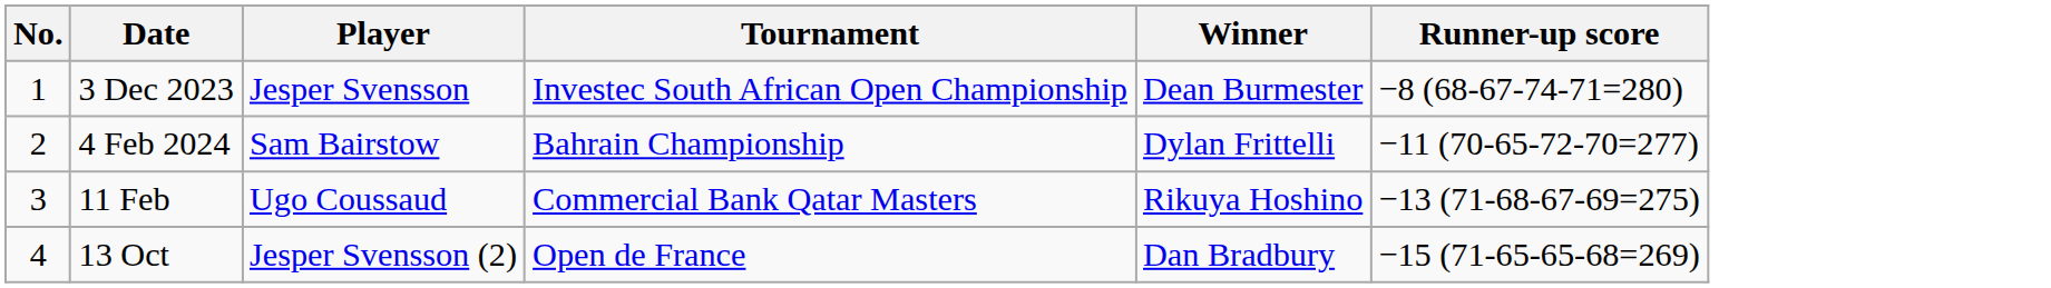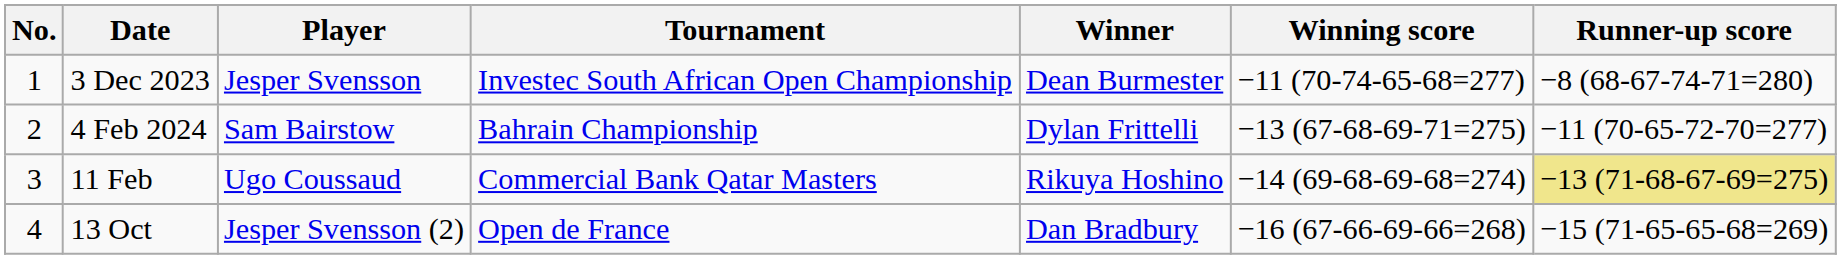+ column: Winning score | −11 (70-74-65-68=277) | −13 (67-68-69-71=275) | −14 (69-68-69-68=274) | −16 (67-66-69-66=268)
11 Feb | Runner-up score: no background -> khaki background
